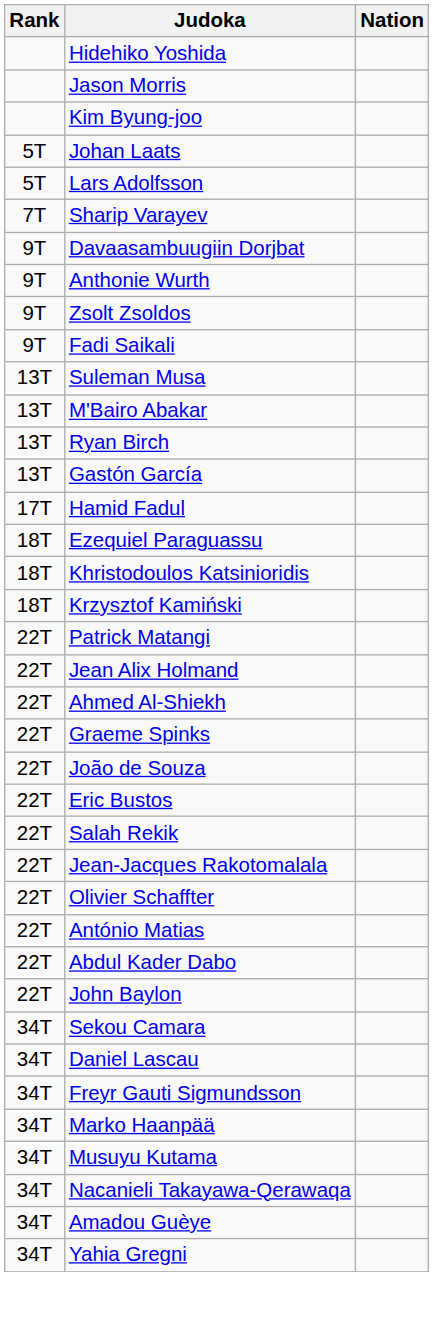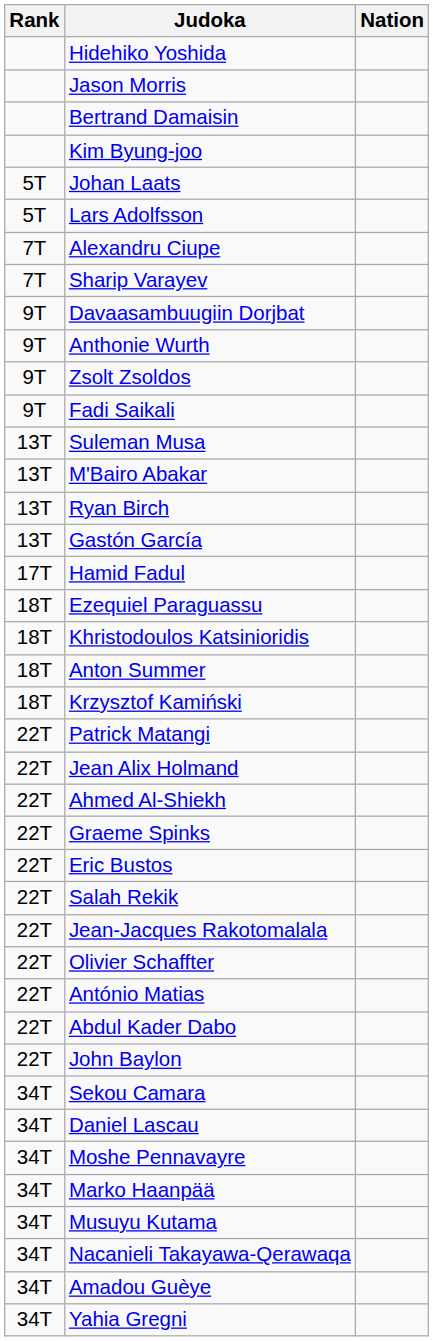+ row: Bertrand Damaisin
+ row: 7T | Alexandru Ciupe
+ row: 18T | Anton Summer
- row: 22T | João de Souza
- row: 34T | Freyr Gauti Sigmundsson
+ row: 34T | Moshe Pennavayre
